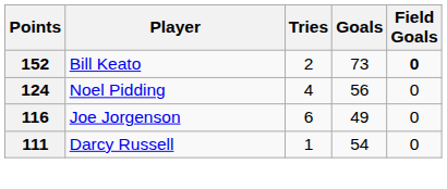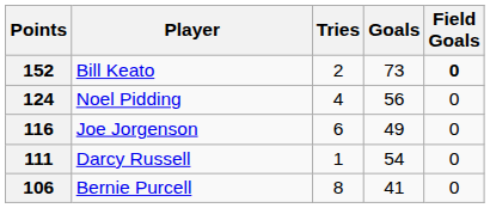+ row: 106 | Bernie Purcell | 8 | 41 | 0
